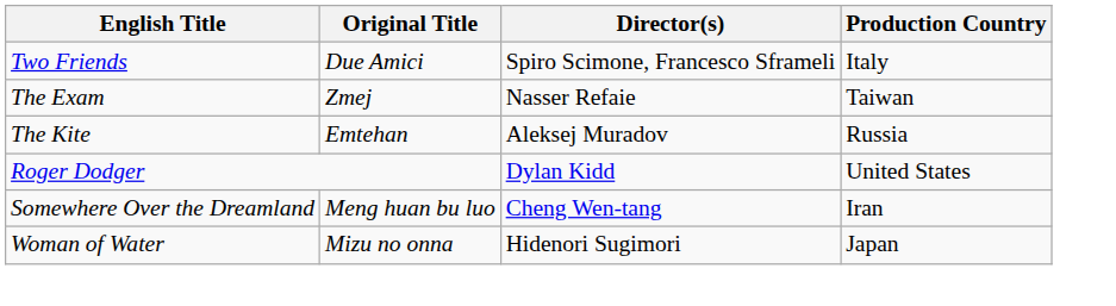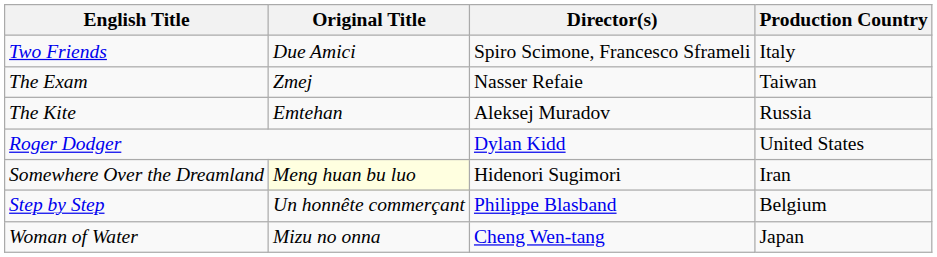Somewhere Over the Dreamland | Original Title: no background -> lightyellow background
Somewhere Over the Dreamland | Director(s): Cheng Wen-tang -> Hidenori Sugimori
+ row: Step by Step | Un honnête commerçant | Philippe Blasband | Belgium
Woman of Water | Director(s): Hidenori Sugimori -> Cheng Wen-tang
